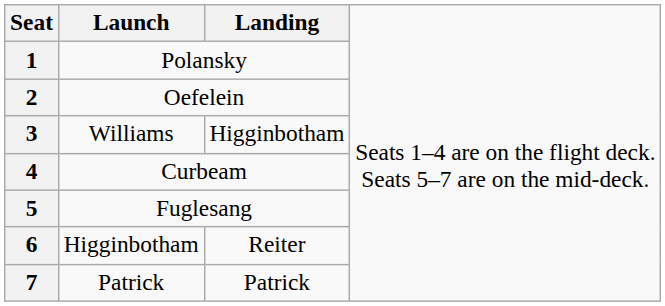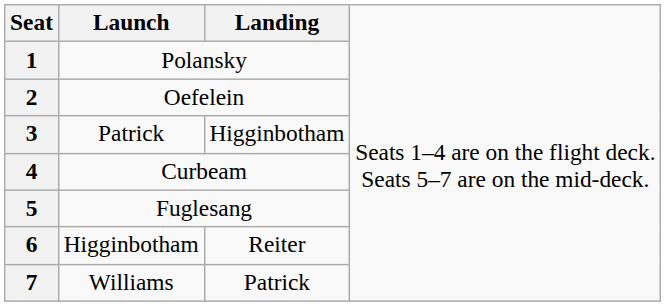3 | column 2: Williams -> Patrick
7 | column 2: Patrick -> Williams
